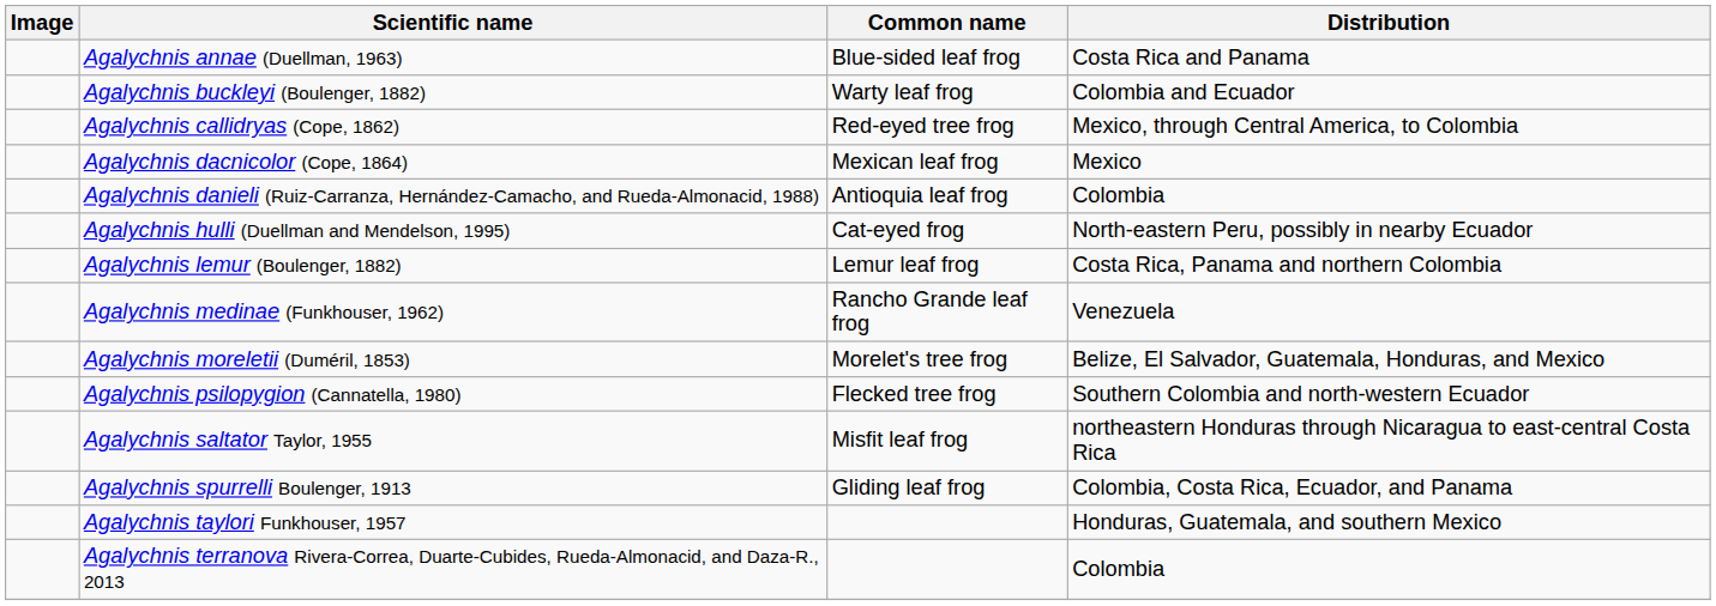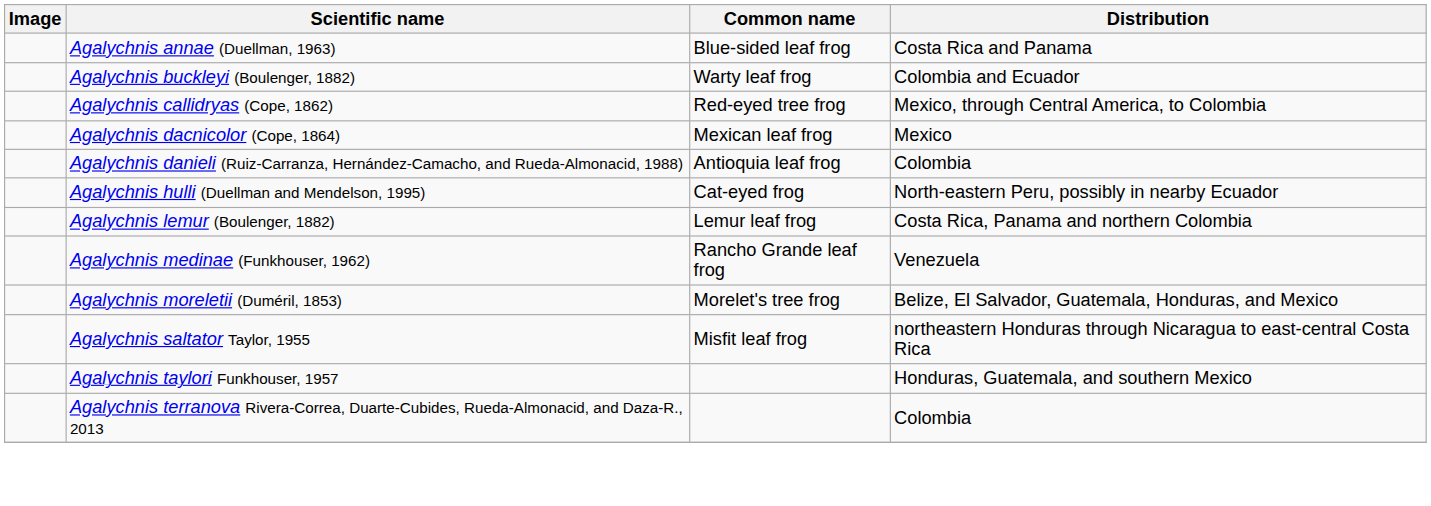- row: Agalychnis psilopygion (Cannatella, 1980) | Flecked tree frog | Southern Colombia and north-western Ecuador
- row: Agalychnis spurrelli Boulenger, 1913 | Gliding leaf frog | Colombia, Costa Rica, Ecuador, and Panama
